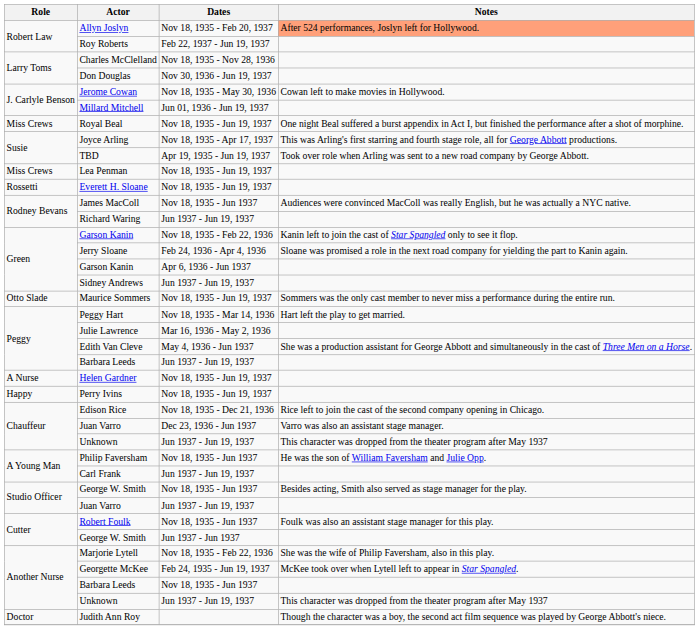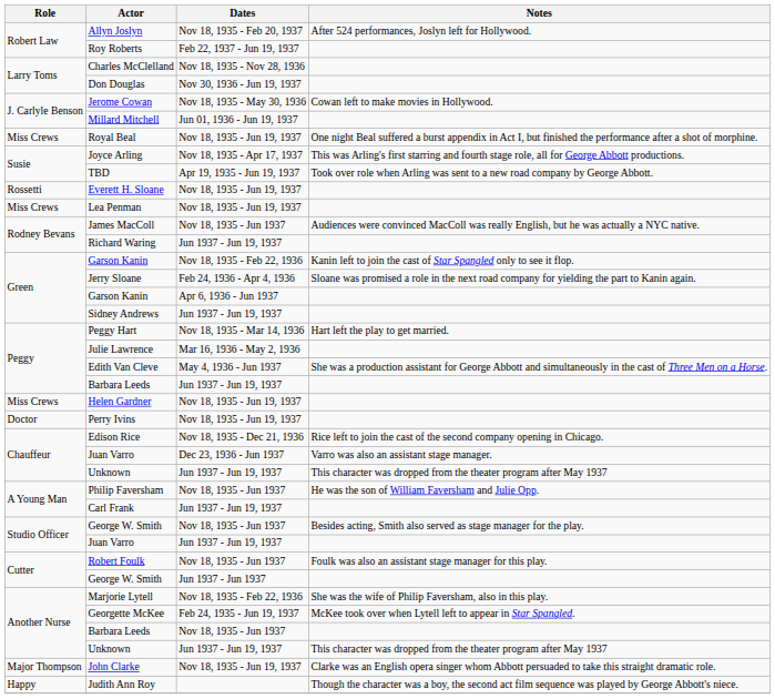Allyn Joslyn | Notes: lightsalmon background -> no background
rows swapped: Everett H. Sloane <-> Lea Penman
- row: Otto Slade | Maurice Sommers | Nov 18, 1935 - Jun 19, 1937 | Sommers was the only cast member to never miss a performance during the entire run.
Helen Gardner | Role: A Nurse -> Miss Crews
Perry Ivins | Role: Happy -> Doctor
+ row: Major Thompson | John Clarke | Nov 18, 1935 - Jun 19, 1937 | Clarke was an English opera singer whom Abbott persuaded to take this straight dramatic role.
Judith Ann Roy | Role: Doctor -> Happy
